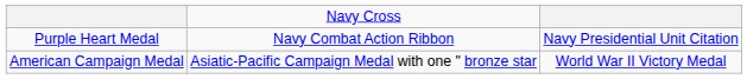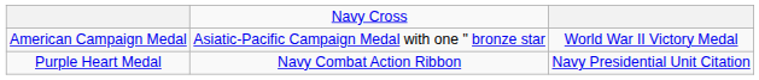rows swapped: Purple Heart Medal <-> American Campaign Medal
